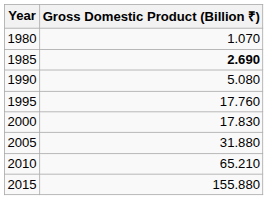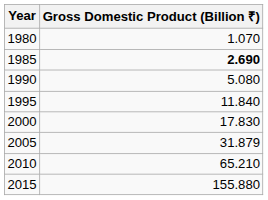1995 | Gross Domestic Product (Billion ₹): 17.760 -> 11.840
2005 | Gross Domestic Product (Billion ₹): 31.880 -> 31.879
